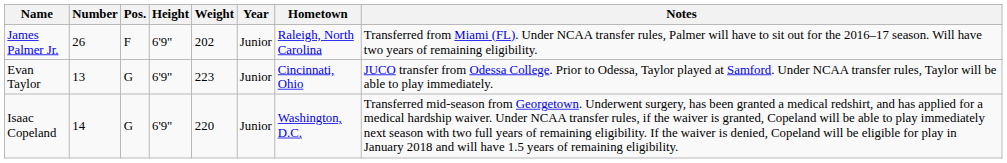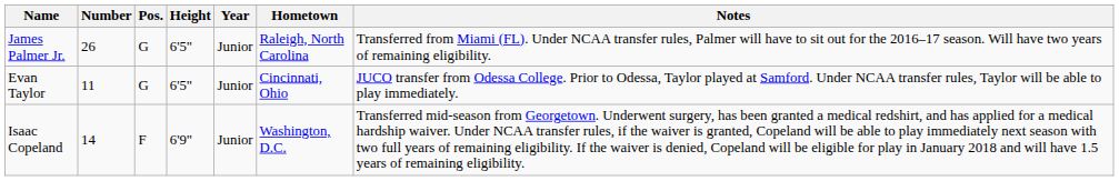- column: Weight | 202 | 223 | 220
James Palmer Jr. | Pos.: F -> G
James Palmer Jr. | Height: 6'9" -> 6'5"
Evan Taylor | Number: 13 -> 11
Evan Taylor | Height: 6'9" -> 6'5"
Isaac Copeland | Pos.: G -> F
